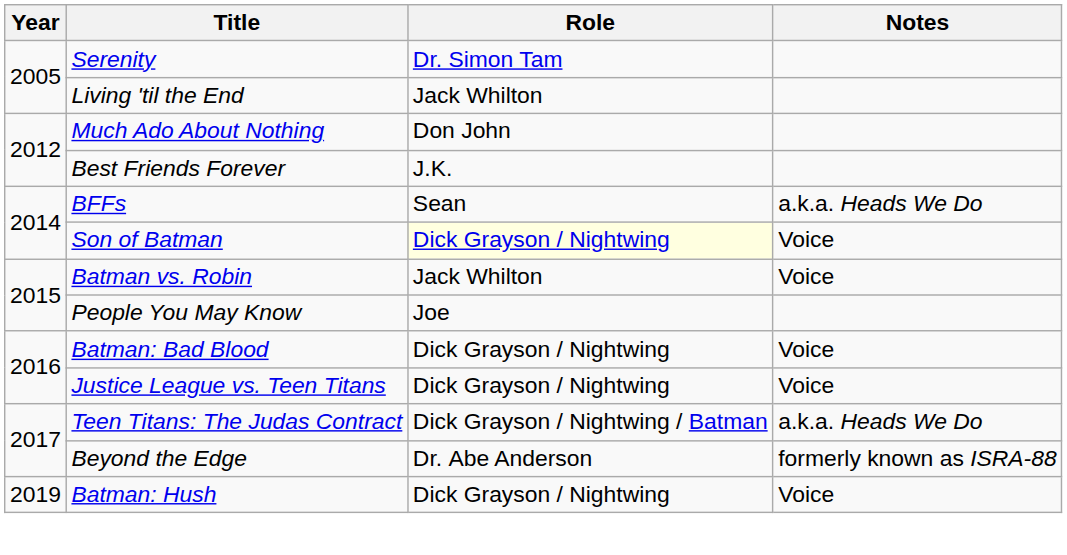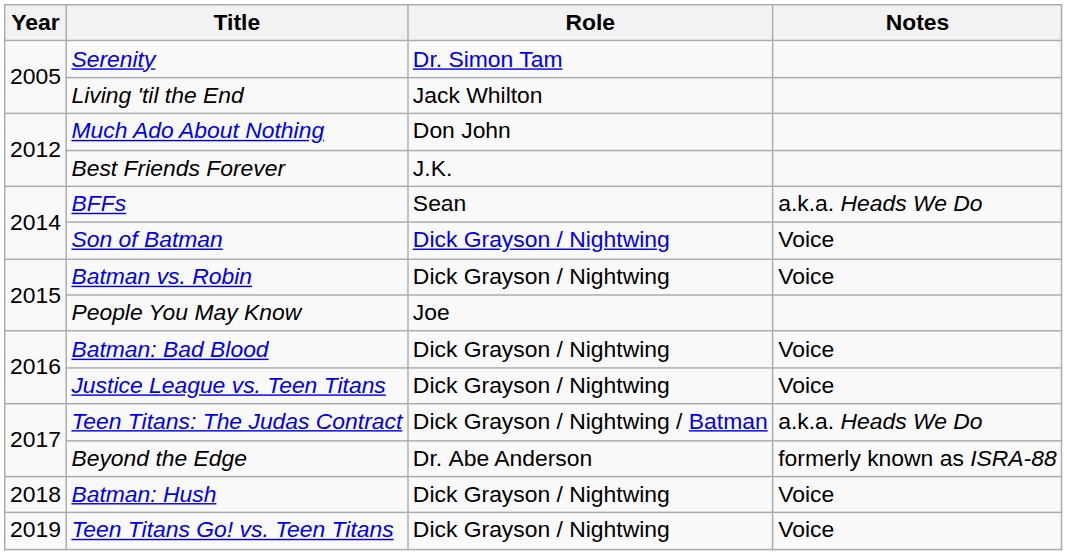Son of Batman | Role: lightyellow background -> no background
Batman vs. Robin | Role: Jack Whilton -> Dick Grayson / Nightwing
Batman: Hush | Year: 2019 -> 2018
+ row: 2019 | Teen Titans Go! vs. Teen Titans | Dick Grayson / Nightwing | Voice
